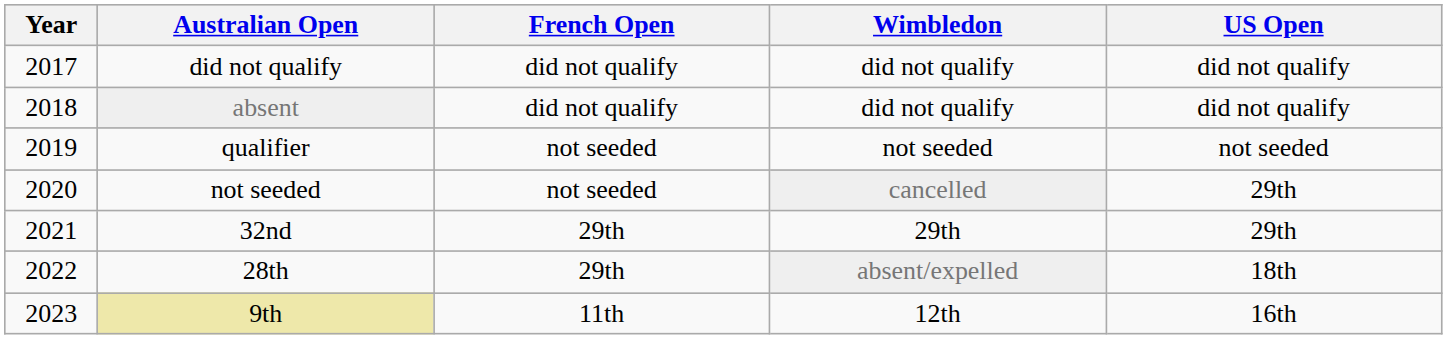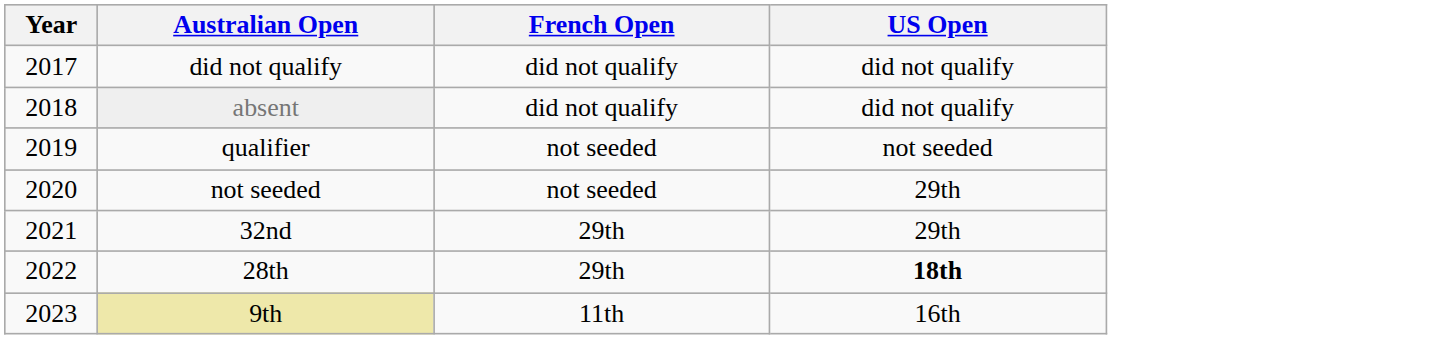- column: Wimbledon | did not qualify | did not qualify | not seeded | cancelled | 29th | absent/expelled | 12th
28th | US Open: normal -> bold
